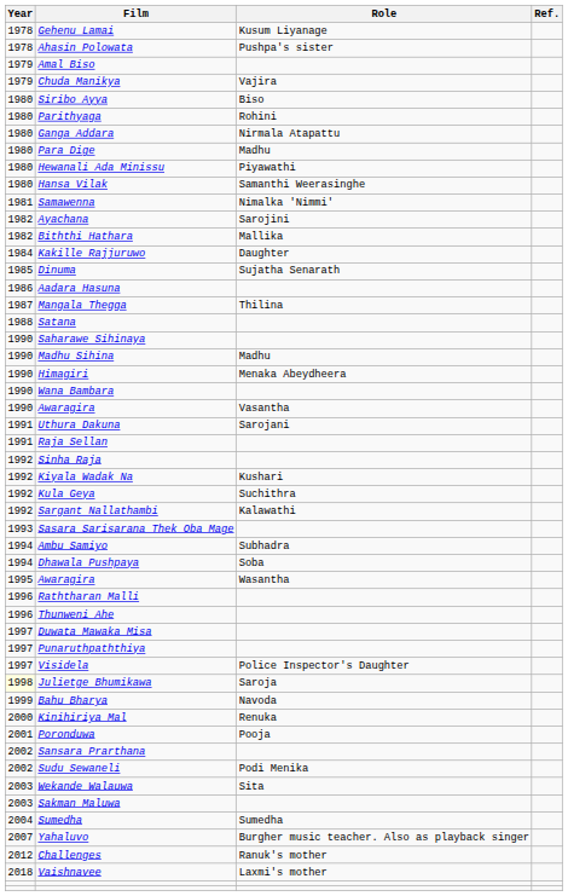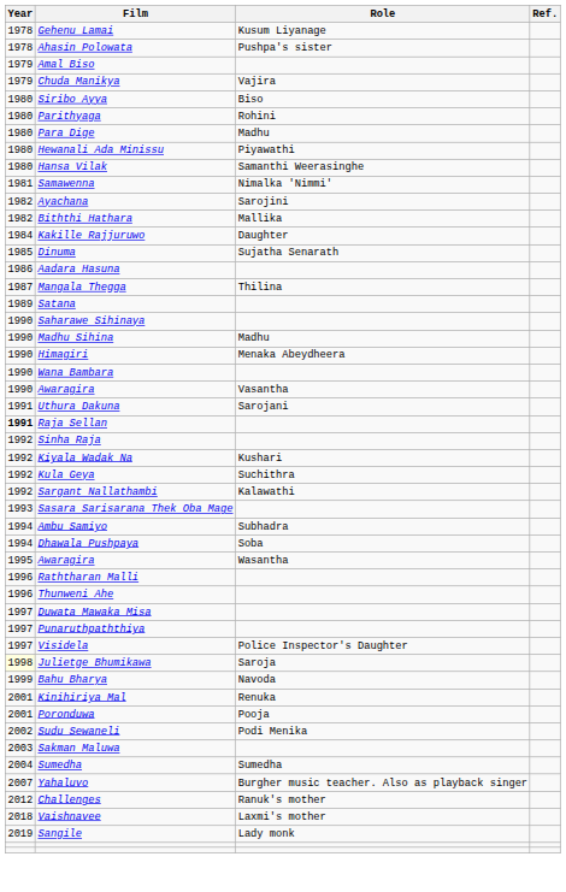- row: 1980 | Ganga Addara | Nirmala Atapattu
Satana | Year: 1988 -> 1989
Raja Sellan | Year: normal -> bold
Kinihiriya Mal | Year: 2000 -> 2001
- row: 2002 | Sansara Prarthana
- row: 2003 | Wekande Walauwa | Sita
+ row: 2019 | Sangile | Lady monk
